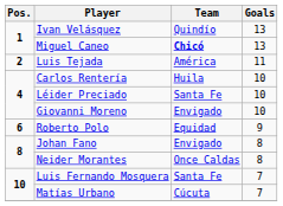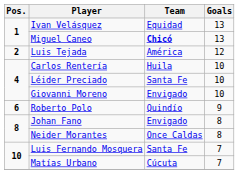Ivan Velásquez | Team: Quindío -> Equidad
Luis Tejada | Goals: 11 -> 12
Roberto Polo | Team: Equidad -> Quindío
